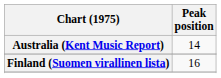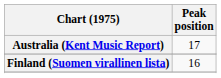Australia (Kent Music Report) | Peak position: 14 -> 17
